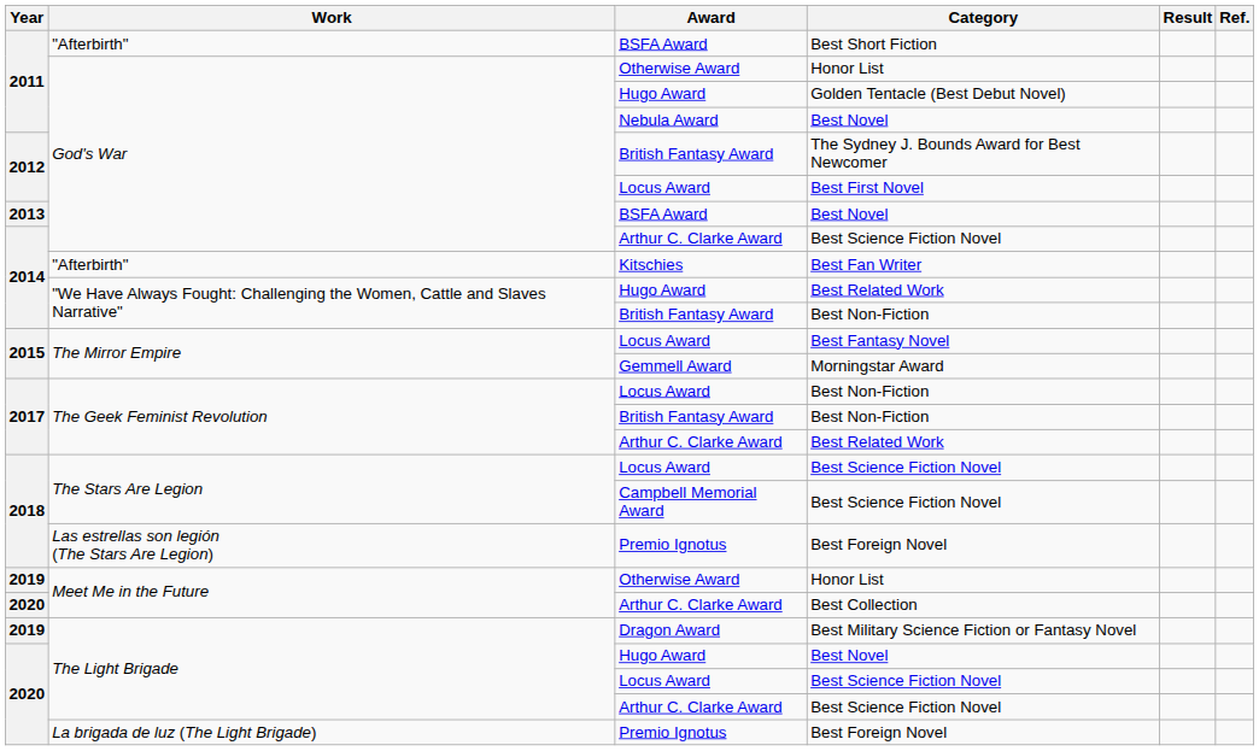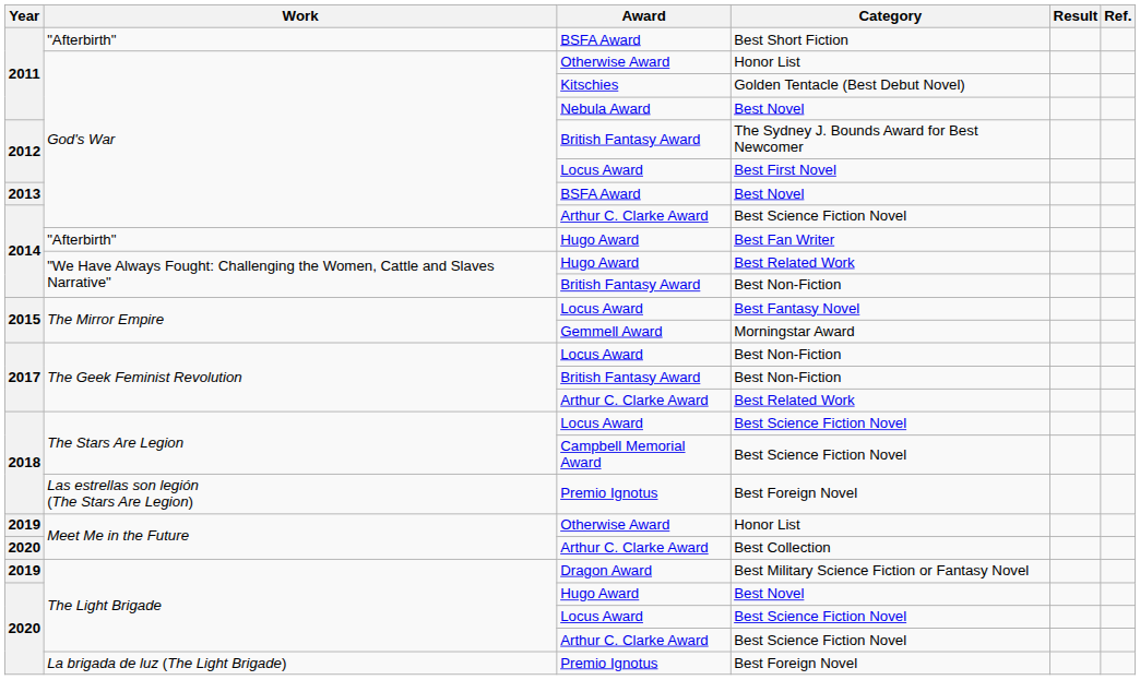Golden Tentacle (Best Debut Novel) | Award: Hugo Award -> Kitschies
Best Fan Writer | Award: Kitschies -> Hugo Award
